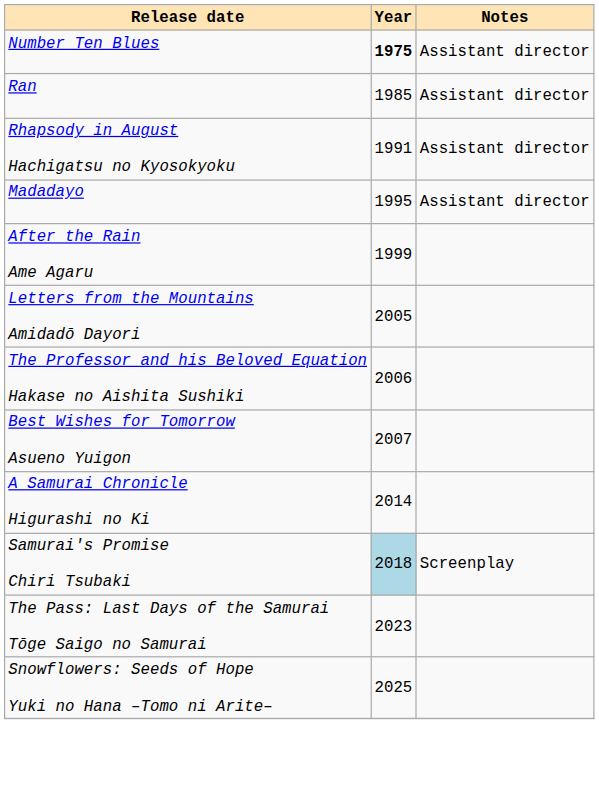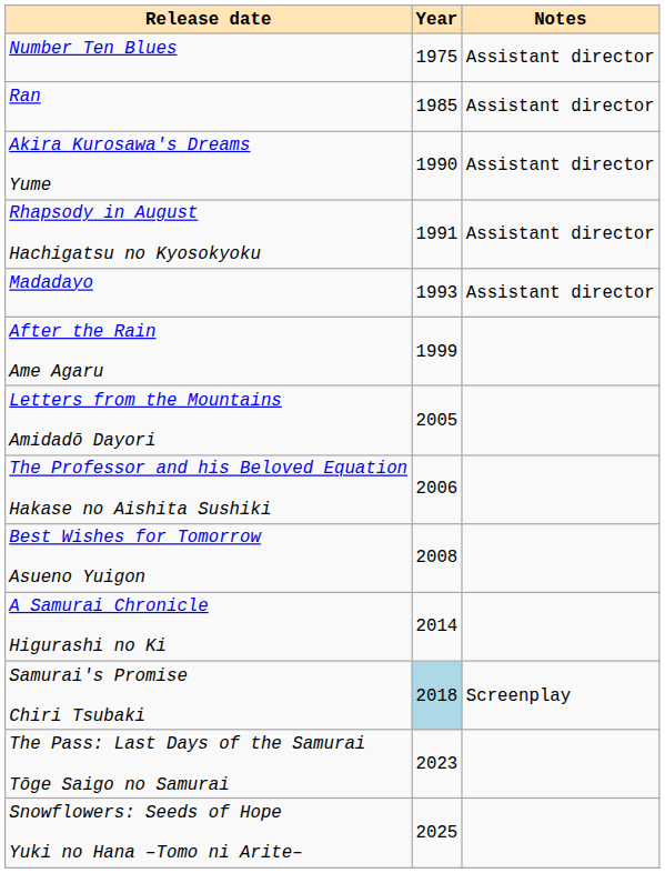Number Ten Blues | Year: bold -> normal
+ row: Akira Kurosawa's Dreams Yume | 1990 | Assistant director
Madadayo | Year: 1995 -> 1993
Best Wishes for Tomorrow Asueno Yuigon | Year: 2007 -> 2008
